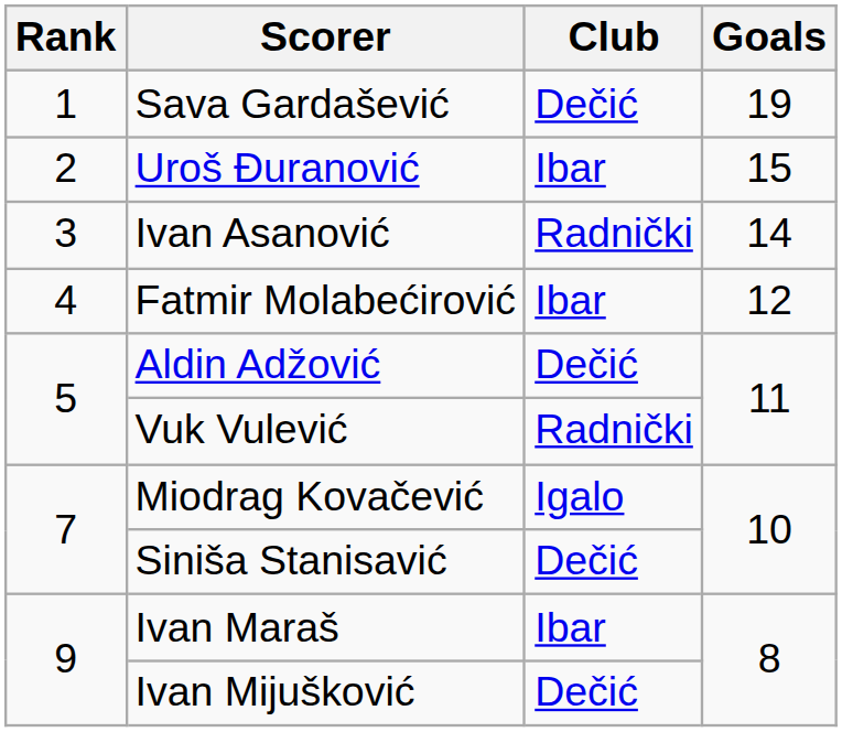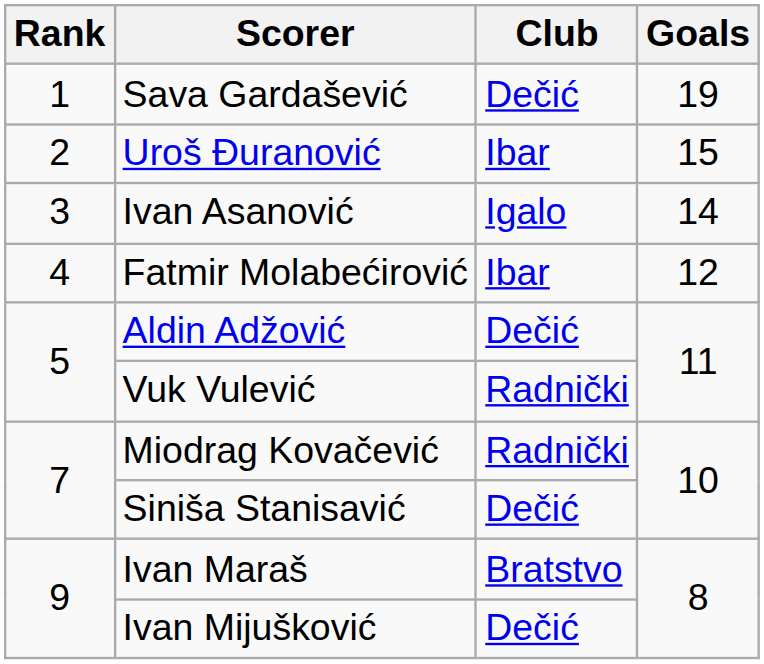Ivan Asanović | Club: Radnički -> Igalo
Miodrag Kovačević | Club: Igalo -> Radnički
Ivan Maraš | Club: Ibar -> Bratstvo
